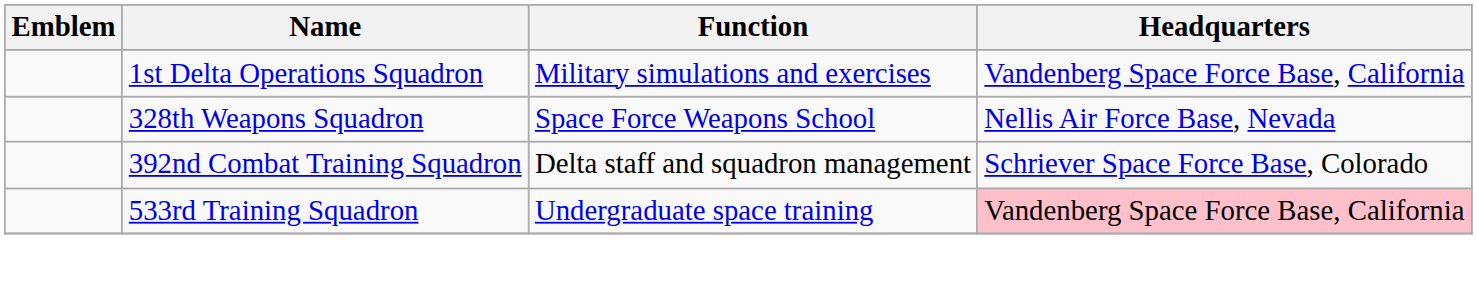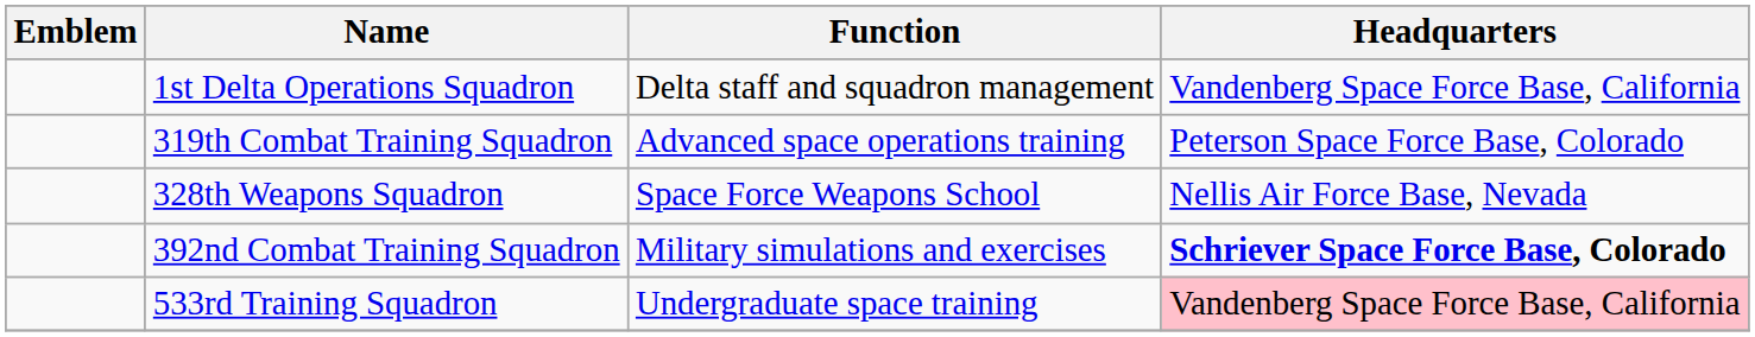1st Delta Operations Squadron | Function: Military simulations and exercises -> Delta staff and squadron management
+ row: 319th Combat Training Squadron | Advanced space operations training | Peterson Space Force Base, Colorado
392nd Combat Training Squadron | Function: Delta staff and squadron management -> Military simulations and exercises
392nd Combat Training Squadron | Headquarters: normal -> bold
